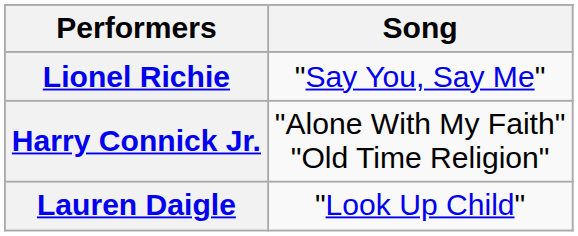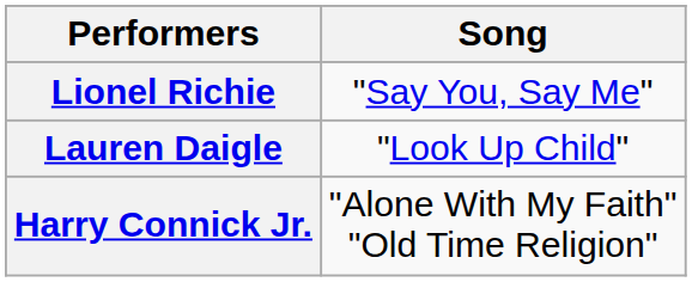rows swapped: Harry Connick Jr. <-> Lauren Daigle
